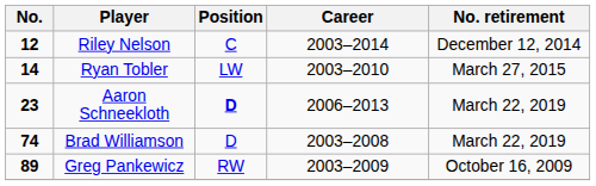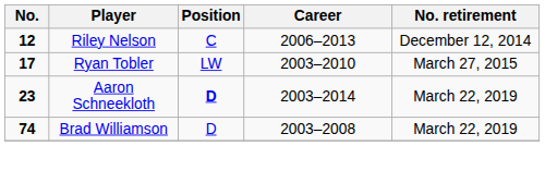Riley Nelson | Career: 2003–2014 -> 2006–2013
Ryan Tobler | No.: 14 -> 17
Aaron Schneekloth | Career: 2006–2013 -> 2003–2014
- row: 89 | Greg Pankewicz | RW | 2003–2009 | October 16, 2009
